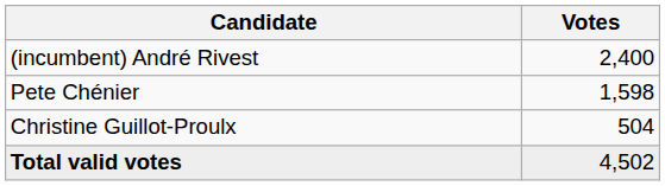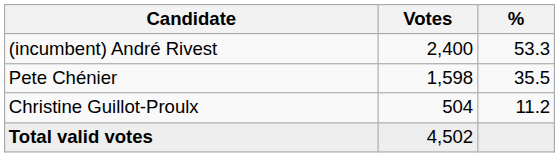+ column: % | 53.3 | 35.5 | 11.2
